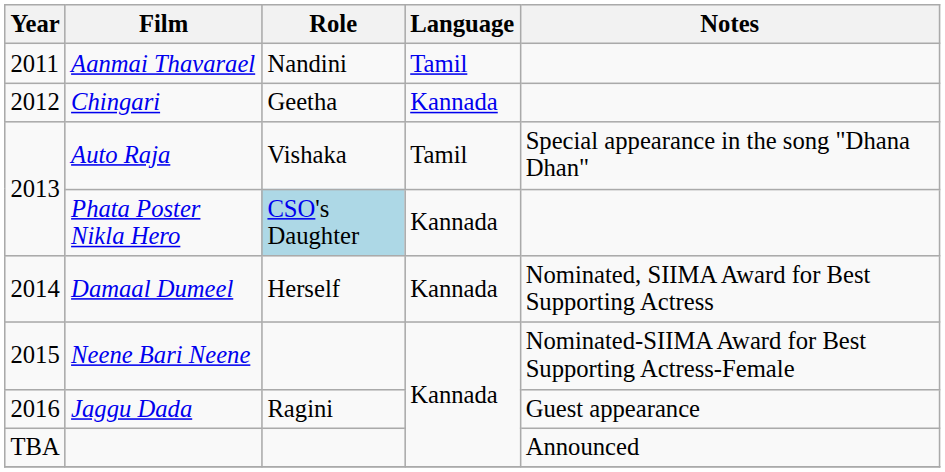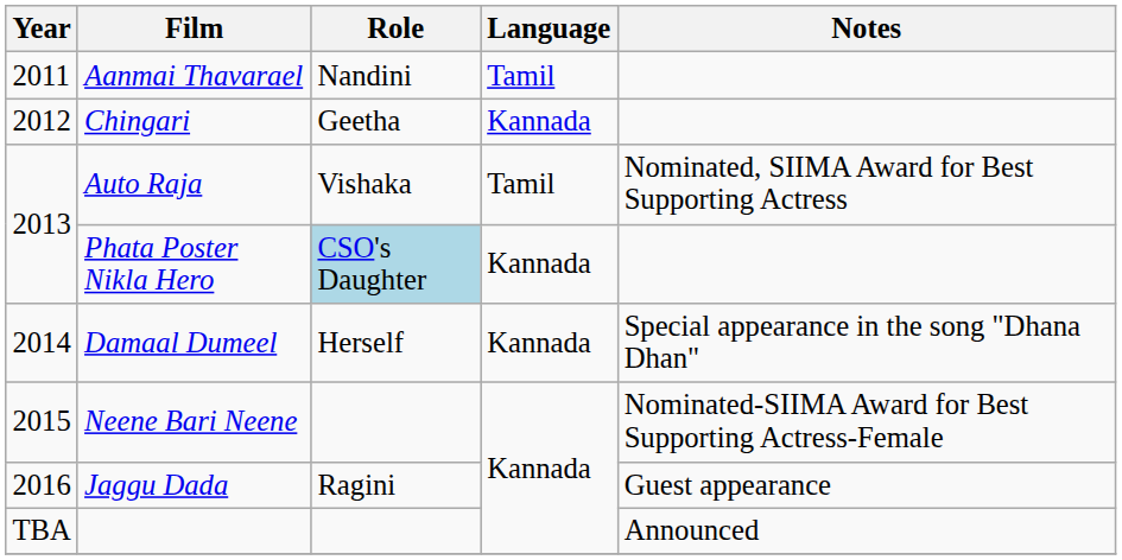Auto Raja | Notes: Special appearance in the song "Dhana Dhan" -> Nominated, SIIMA Award for Best Supporting Actress
Damaal Dumeel | Notes: Nominated, SIIMA Award for Best Supporting Actress -> Special appearance in the song "Dhana Dhan"
